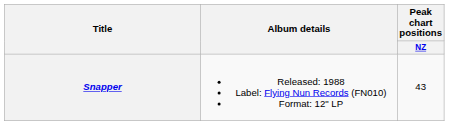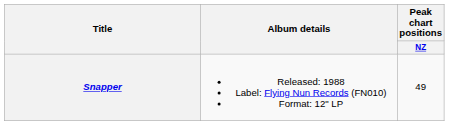Snapper | Peak chart positions / NZ: 43 -> 49
